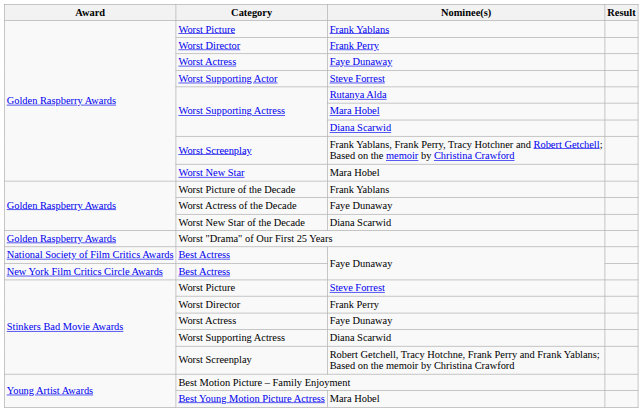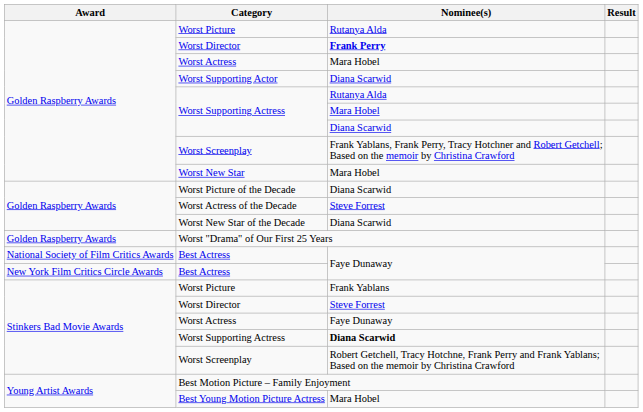Golden Raspberry Awards / Worst Picture | Nominee(s): Frank Yablans -> Rutanya Alda
Golden Raspberry Awards / Worst Director | Nominee(s): normal -> bold
Golden Raspberry Awards / Worst Actress | Nominee(s): Faye Dunaway -> Mara Hobel
Worst Supporting Actor | Nominee(s): Steve Forrest -> Diana Scarwid
Worst Picture of the Decade | Nominee(s): Frank Yablans -> Diana Scarwid
Worst Actress of the Decade | Nominee(s): Faye Dunaway -> Steve Forrest
Stinkers Bad Movie Awards / Worst Picture | Nominee(s): Steve Forrest -> Frank Yablans
Stinkers Bad Movie Awards / Worst Director | Nominee(s): Frank Perry -> Steve Forrest
Stinkers Bad Movie Awards / Worst Supporting Actress | Nominee(s): normal -> bold
